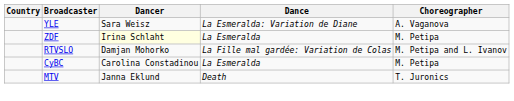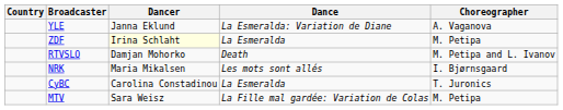YLE | Dancer: Sara Weisz -> Janna Eklund
RTVSLO | Dance: La Fille mal gardée: Variation de Colas -> Death
+ row: NRK | Maria Mikalsen | Les mots sont allés | I. Bjørnsgaard
CyBC | Choreographer: M. Petipa -> T. Juronics
MTV | Dancer: Janna Eklund -> Sara Weisz
MTV | Dance: Death -> La Fille mal gardée: Variation de Colas
MTV | Choreographer: T. Juronics -> M. Petipa
